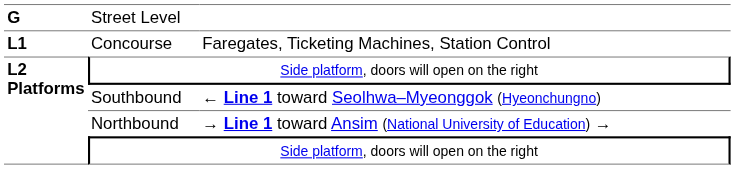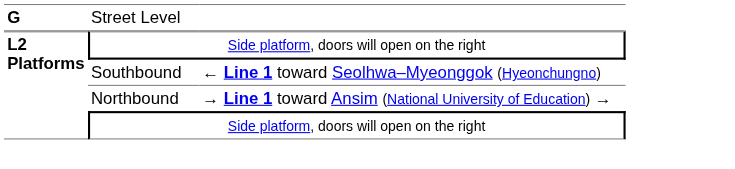- row: L1 | Concourse | Faregates, Ticketing Machines, Station Control
